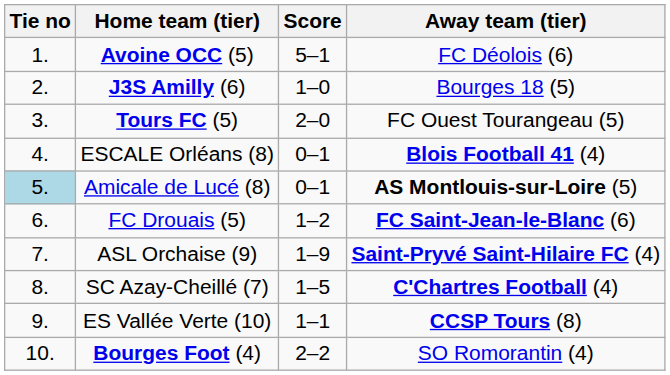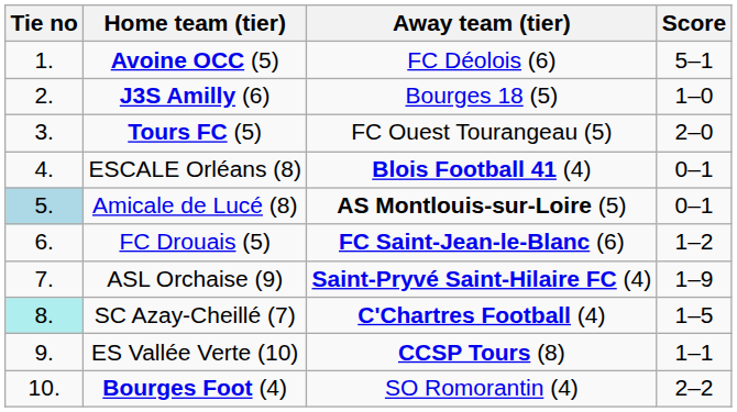columns swapped: Score <-> Away team (tier)
SC Azay-Cheillé (7) | Tie no: no background -> paleturquoise background
